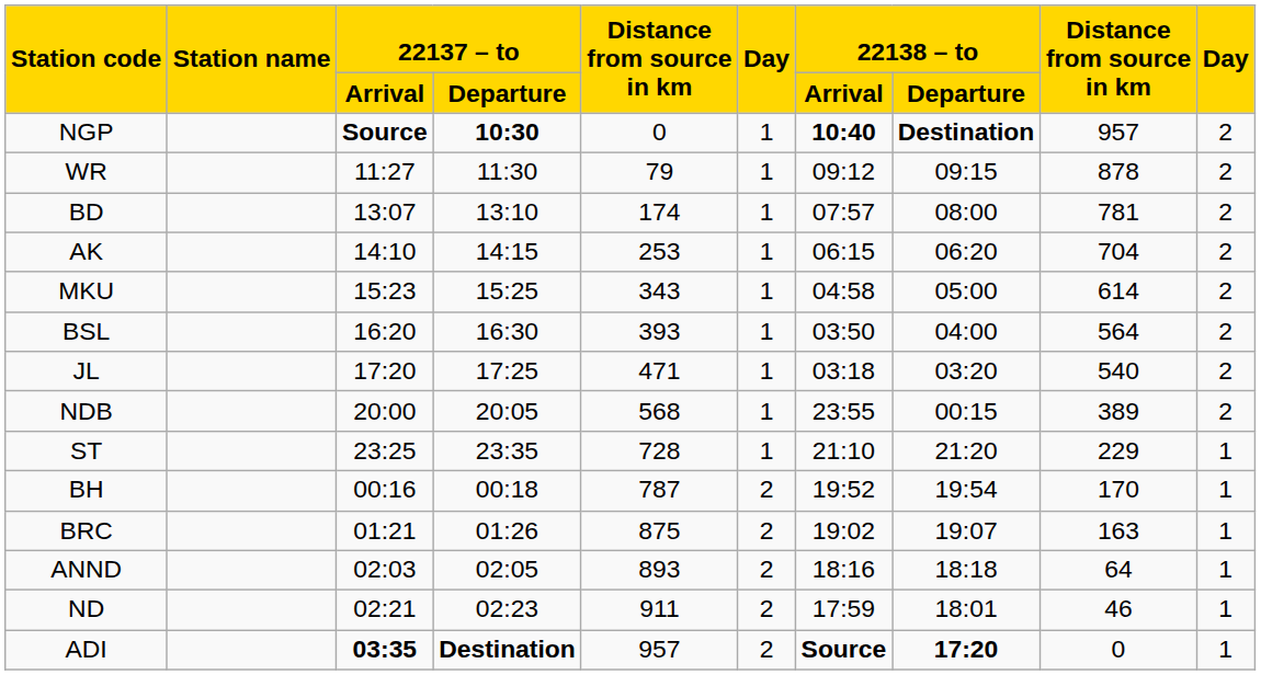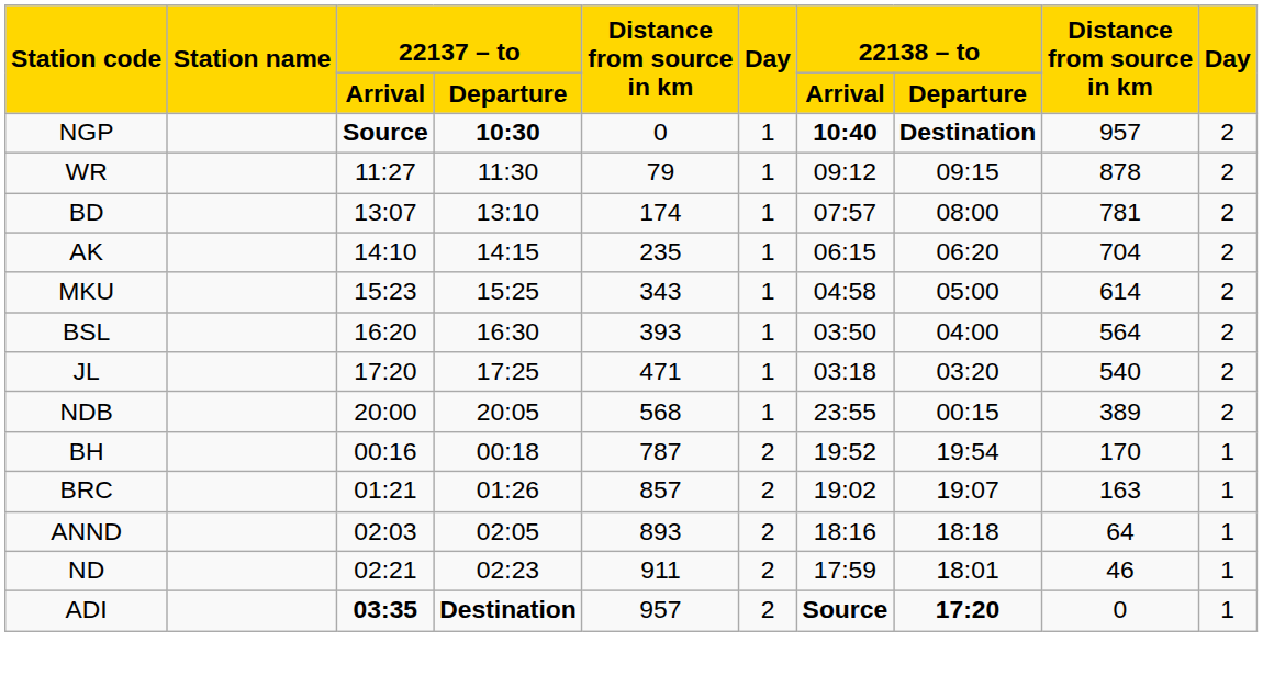AK | column 5: 253 -> 235
- row: ST | 23:25 | 23:35 | 728 | 1 | 21:10 | 21:20 | 229 | 1
BRC | column 5: 875 -> 857
